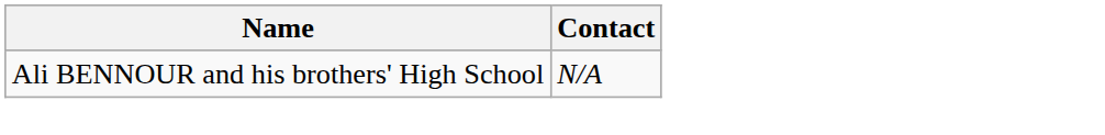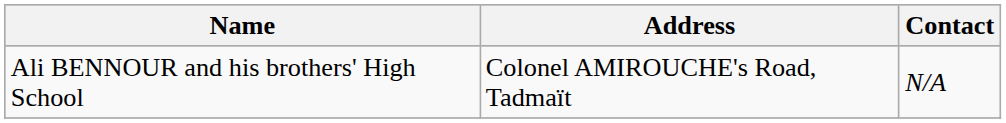+ column: Address | Colonel AMIROUCHE's Road, Tadmaït
